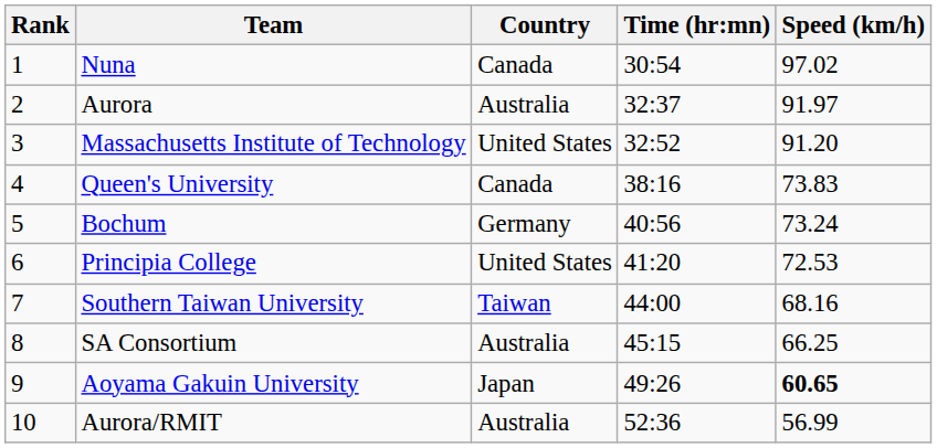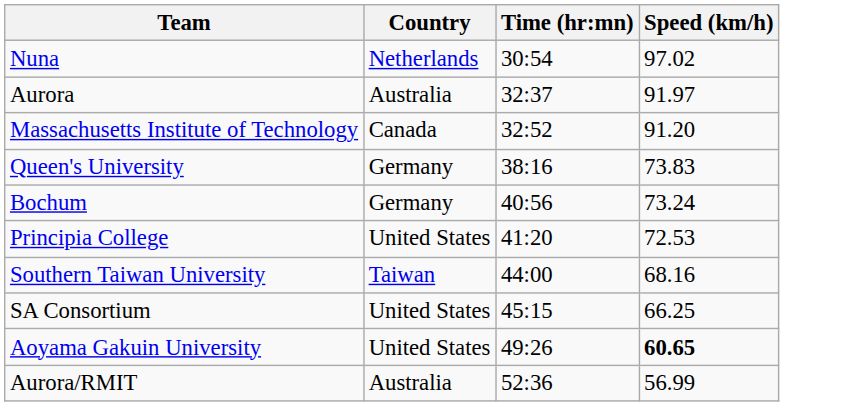- column: Rank | 1 | 2 | 3 | 4 | 5 | 6 | 7 | 8 | 9 | 10
Nuna | Country: Canada -> Netherlands
Massachusetts Institute of Technology | Country: United States -> Canada
Queen's University | Country: Canada -> Germany
SA Consortium | Country: Australia -> United States
Aoyama Gakuin University | Country: Japan -> United States
